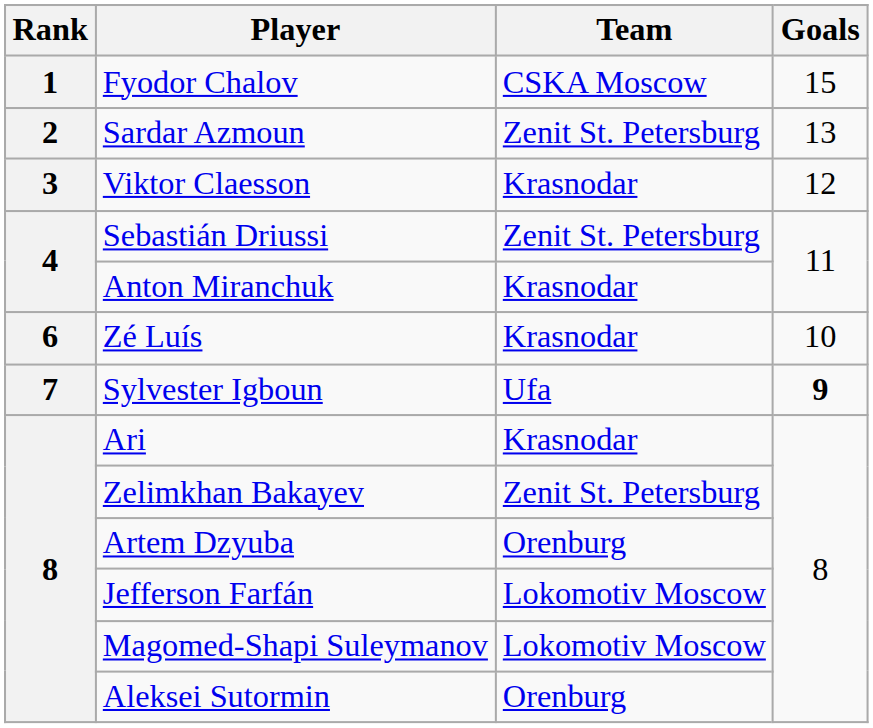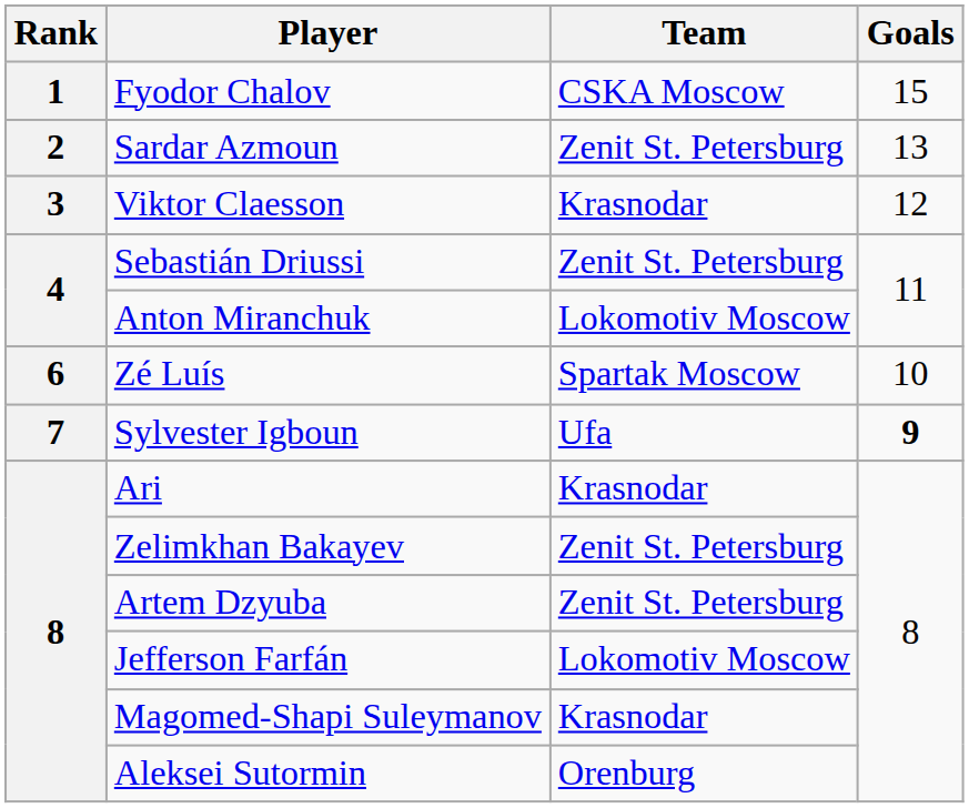Anton Miranchuk | Team: Krasnodar -> Lokomotiv Moscow
Zé Luís | Team: Krasnodar -> Spartak Moscow
Artem Dzyuba | Team: Orenburg -> Zenit St. Petersburg
Magomed-Shapi Suleymanov | Team: Lokomotiv Moscow -> Krasnodar
